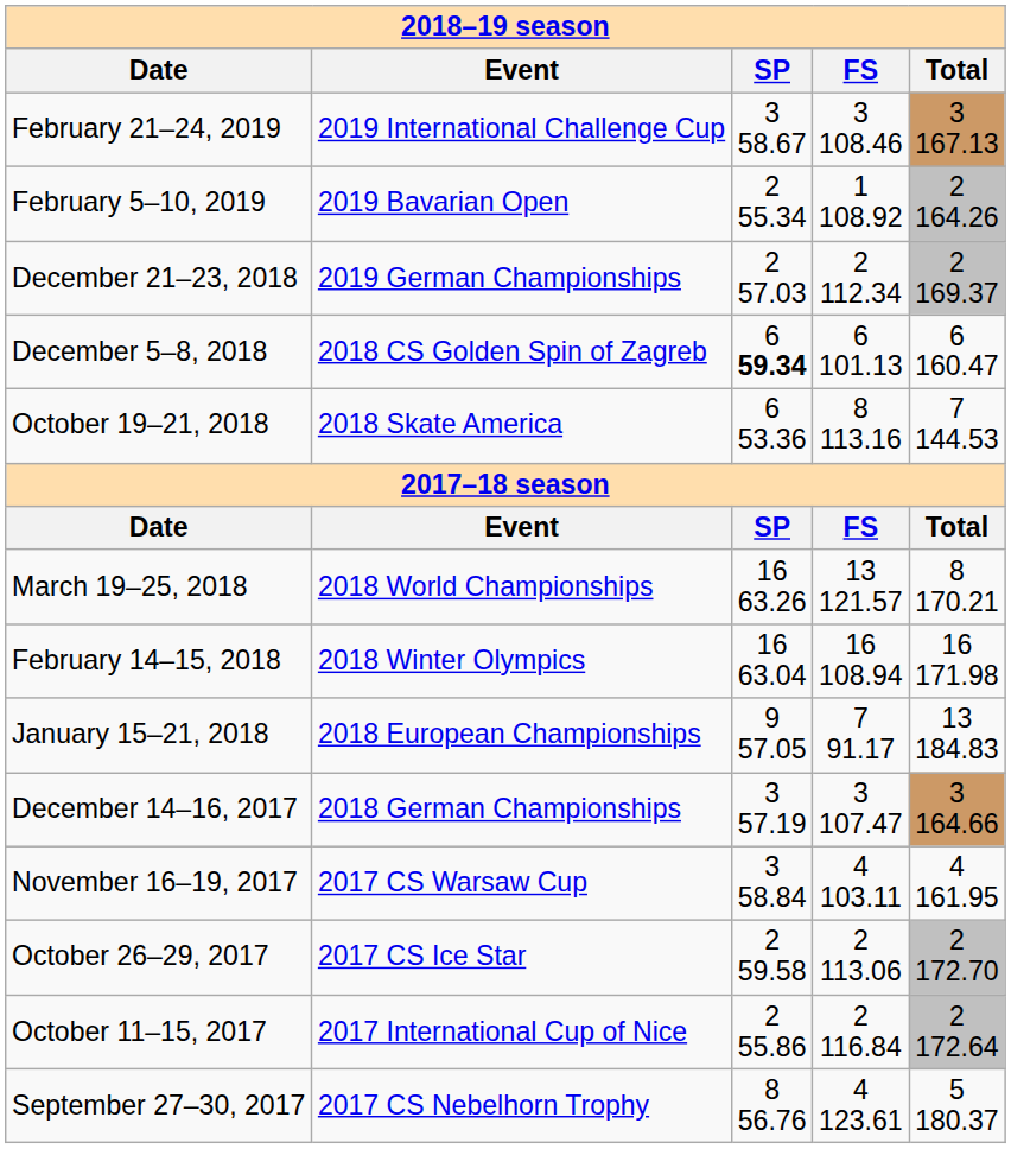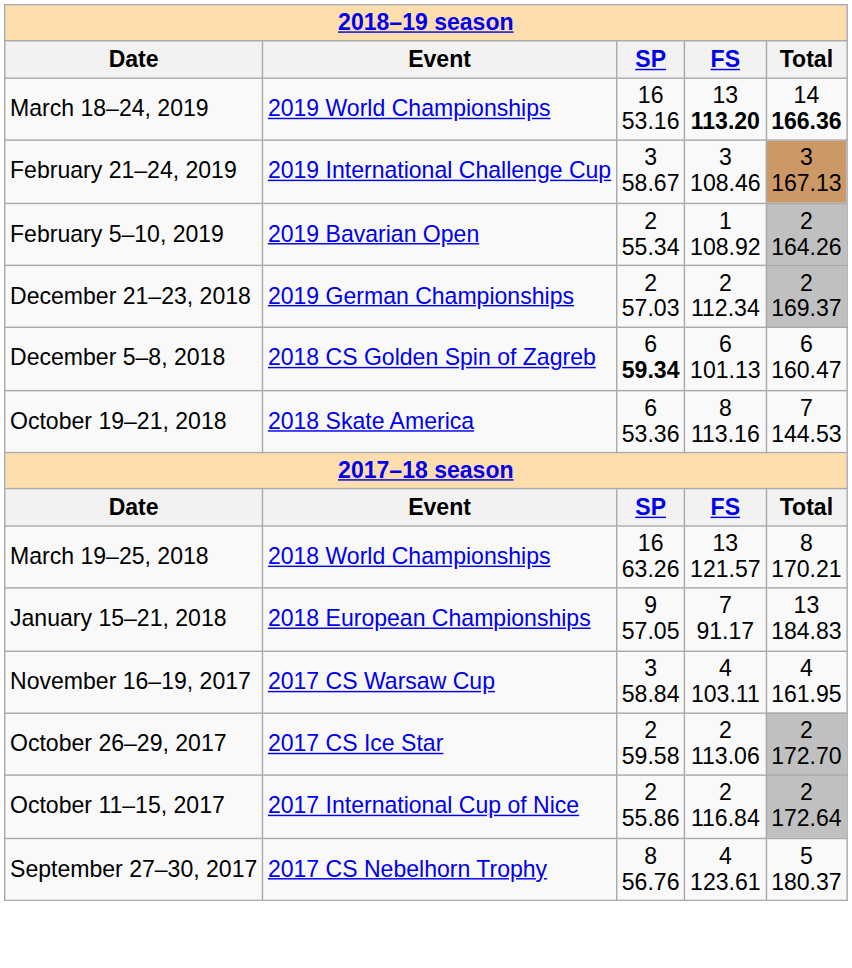+ row: March 18–24, 2019 | 2019 World Championships | 16 53.16 | 13 113.20 | 14 166.36
- row: February 14–15, 2018 | 2018 Winter Olympics | 16 63.04 | 16 108.94 | 16 171.98
- row: December 14–16, 2017 | 2018 German Championships | 3 57.19 | 3 107.47 | 3 164.66
